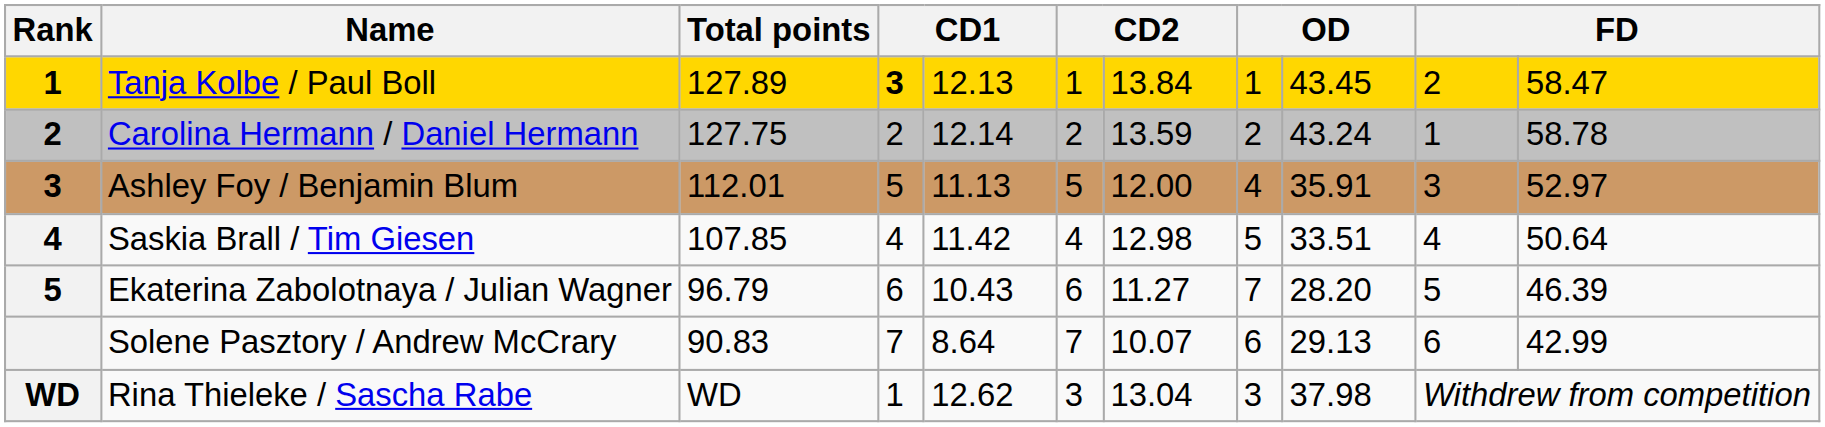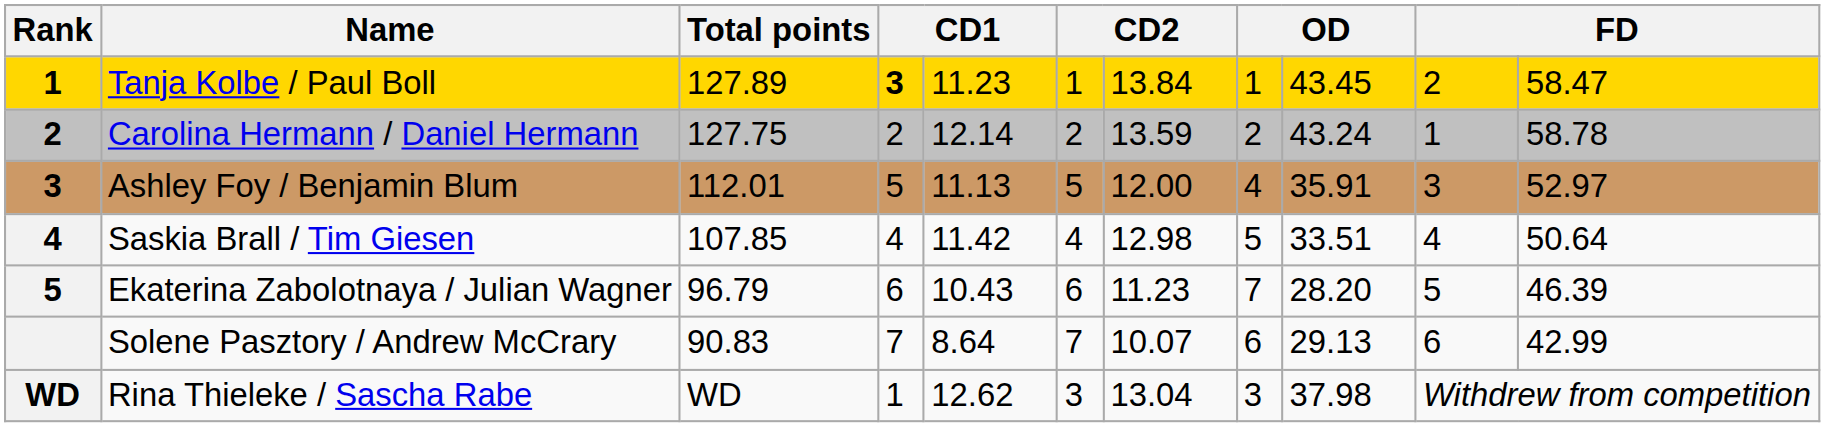Tanja Kolbe / Paul Boll | column 5: 12.13 -> 11.23
Ekaterina Zabolotnaya / Julian Wagner | column 7: 11.27 -> 11.23
